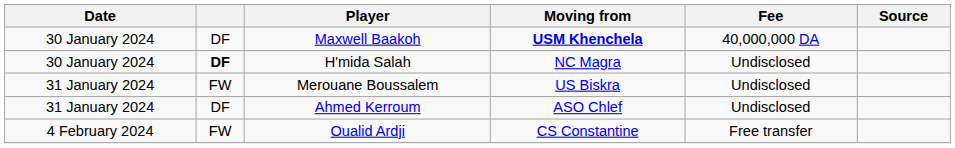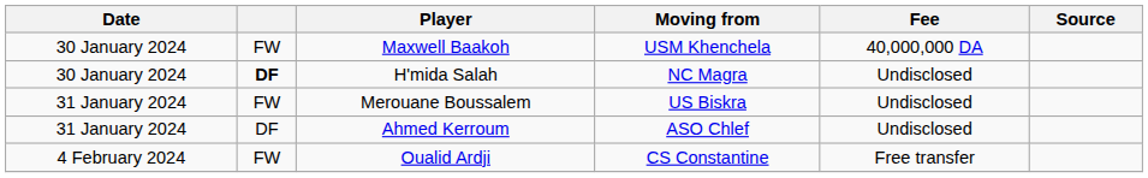Maxwell Baakoh | column 2: DF -> FW
Maxwell Baakoh | Moving from: bold -> normal
